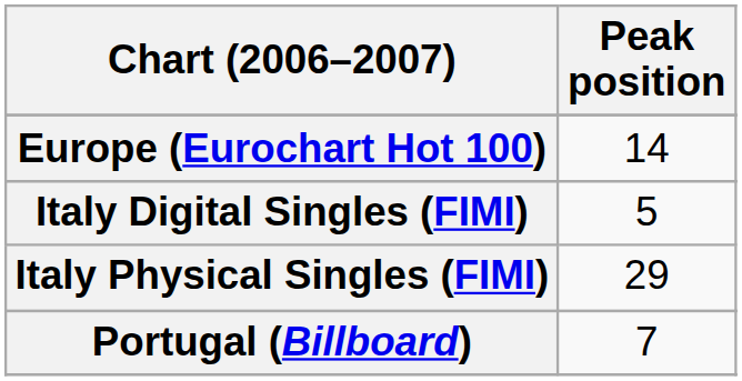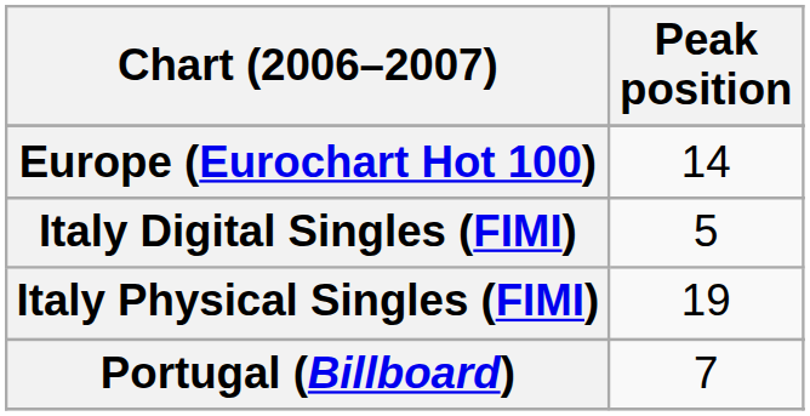Italy Physical Singles (FIMI) | Peak position: 29 -> 19
